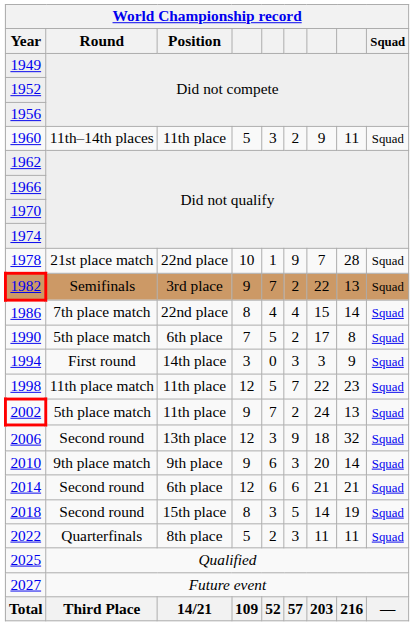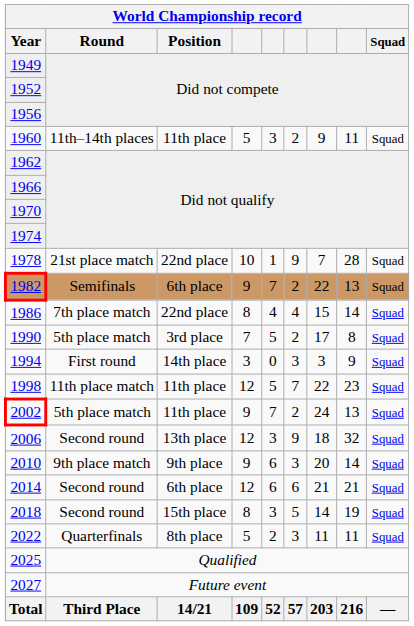1982 | Position: 3rd place -> 6th place
1990 | Position: 6th place -> 3rd place
